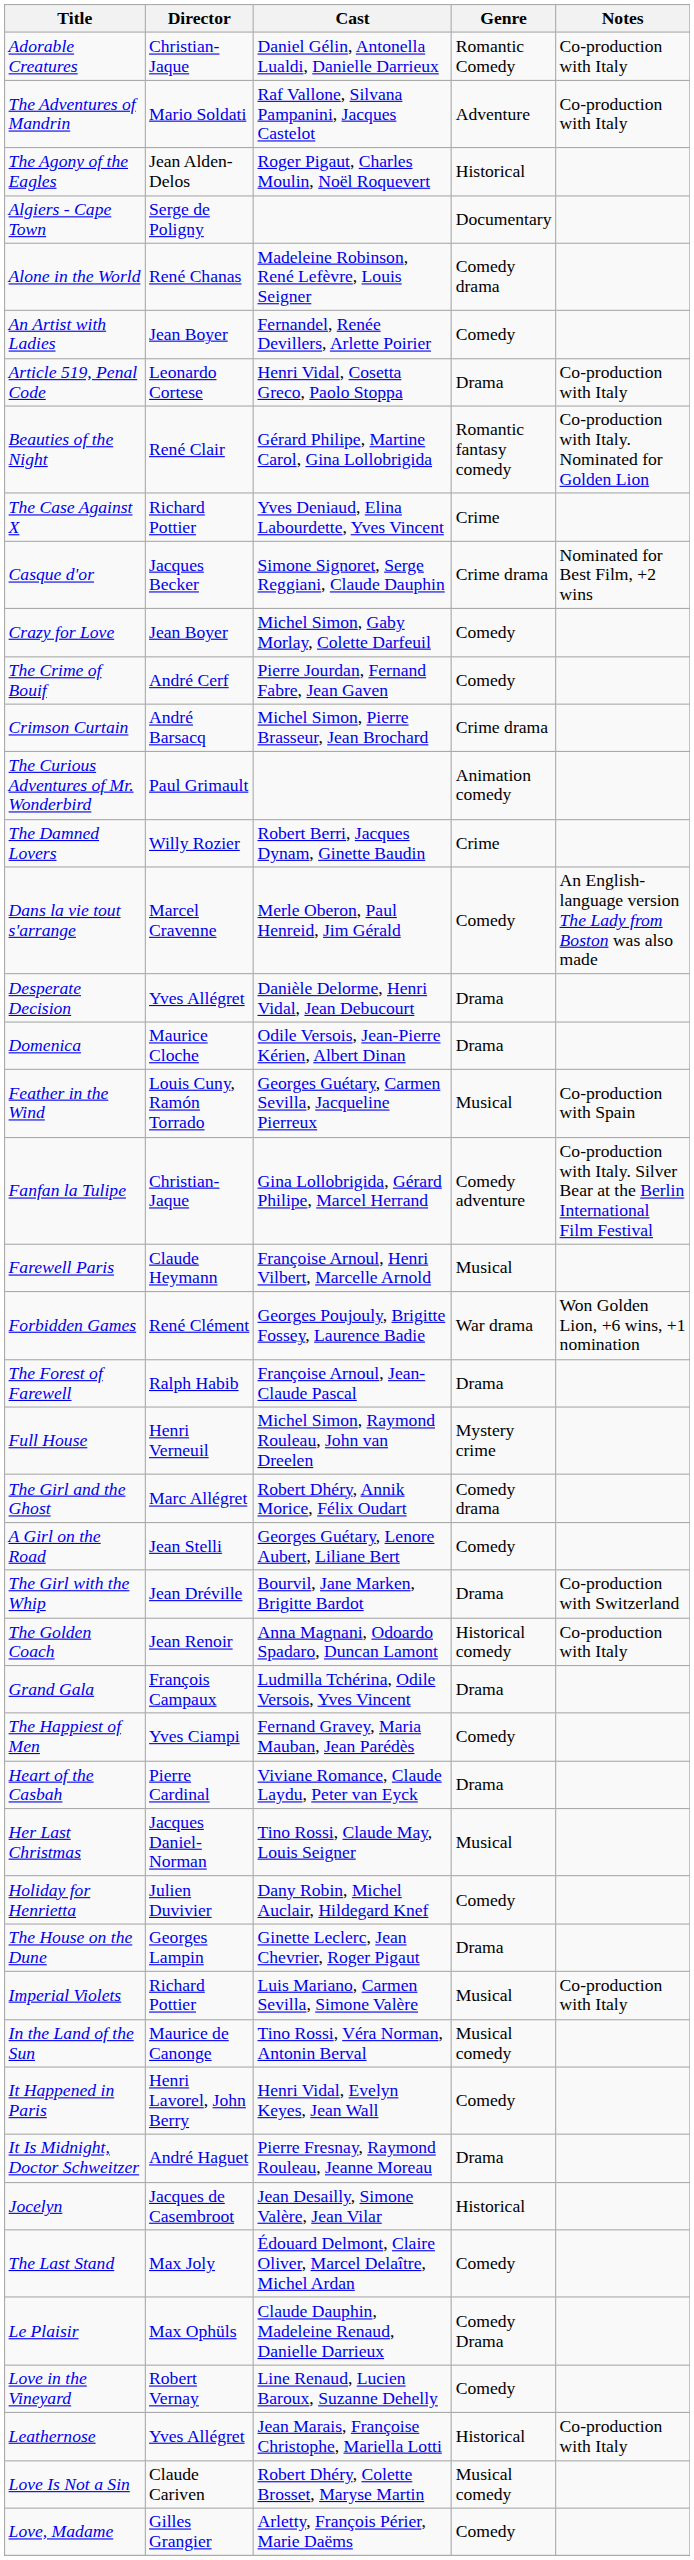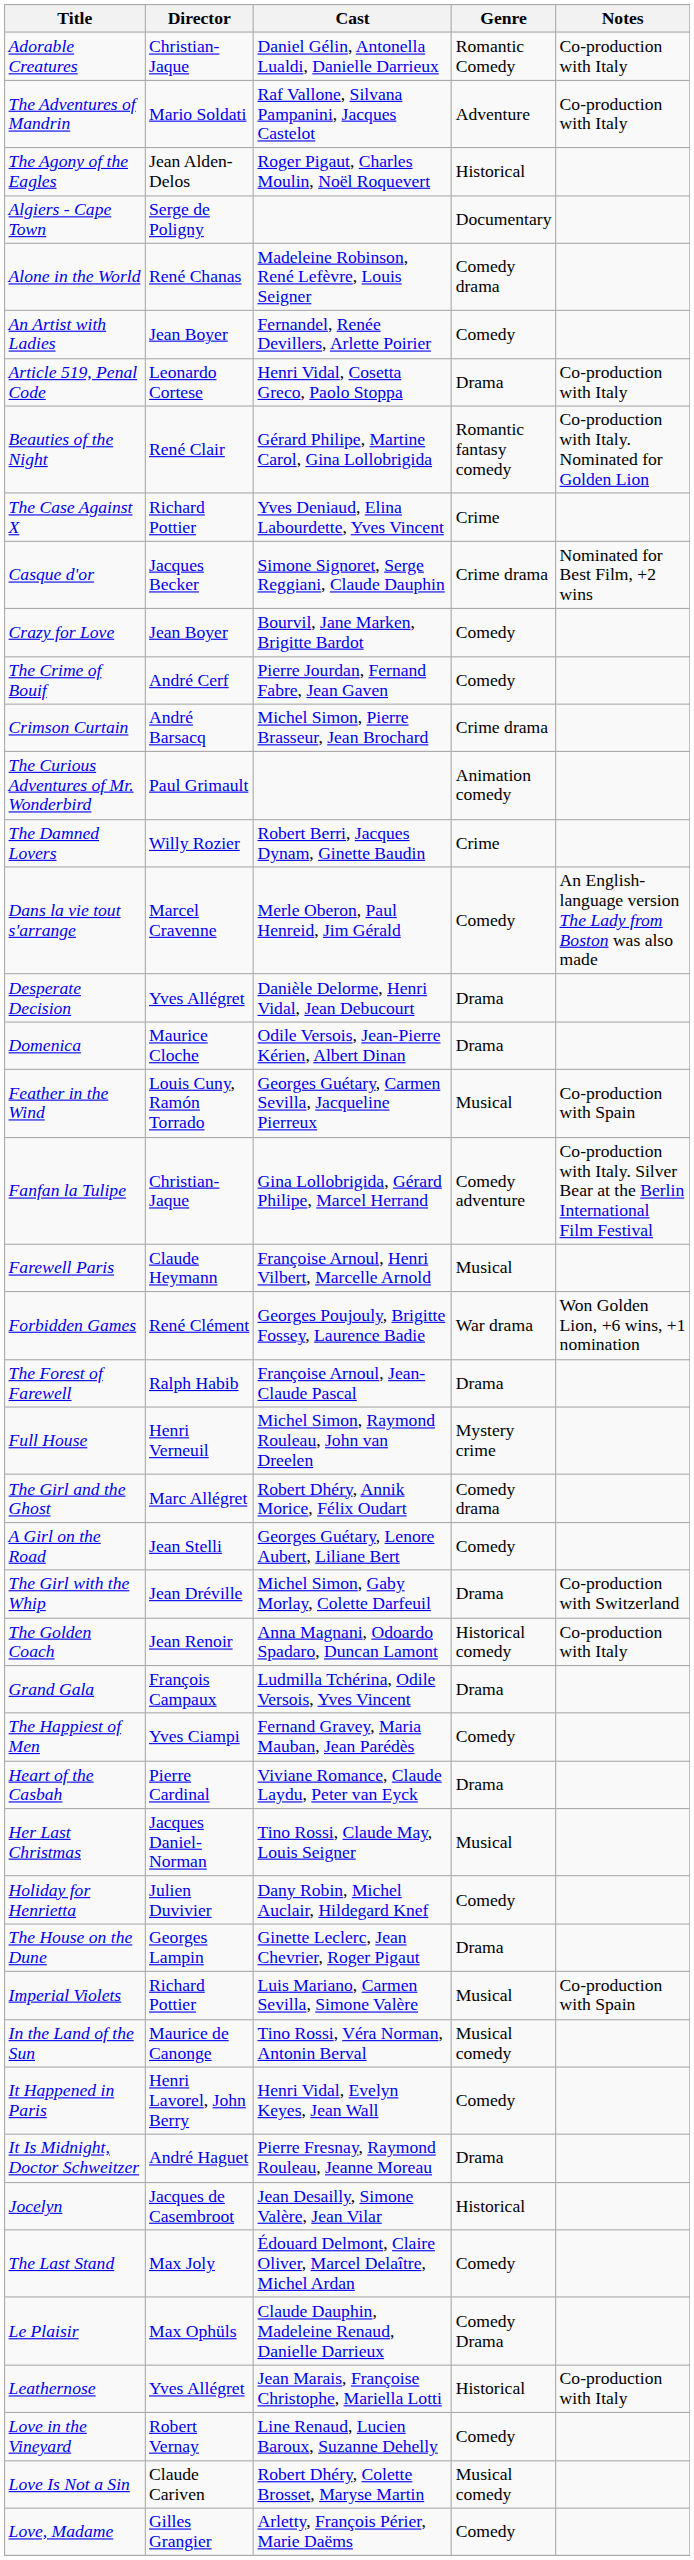Crazy for Love | Cast: Michel Simon, Gaby Morlay, Colette Darfeuil -> Bourvil, Jane Marken, Brigitte Bardot
The Girl with the Whip | Cast: Bourvil, Jane Marken, Brigitte Bardot -> Michel Simon, Gaby Morlay, Colette Darfeuil
Imperial Violets | Notes: Co-production with Italy -> Co-production with Spain
rows swapped: Leathernose <-> Love in the Vineyard
